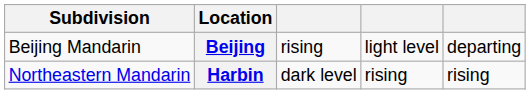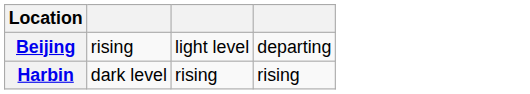- column: Subdivision | Beijing Mandarin | Northeastern Mandarin
